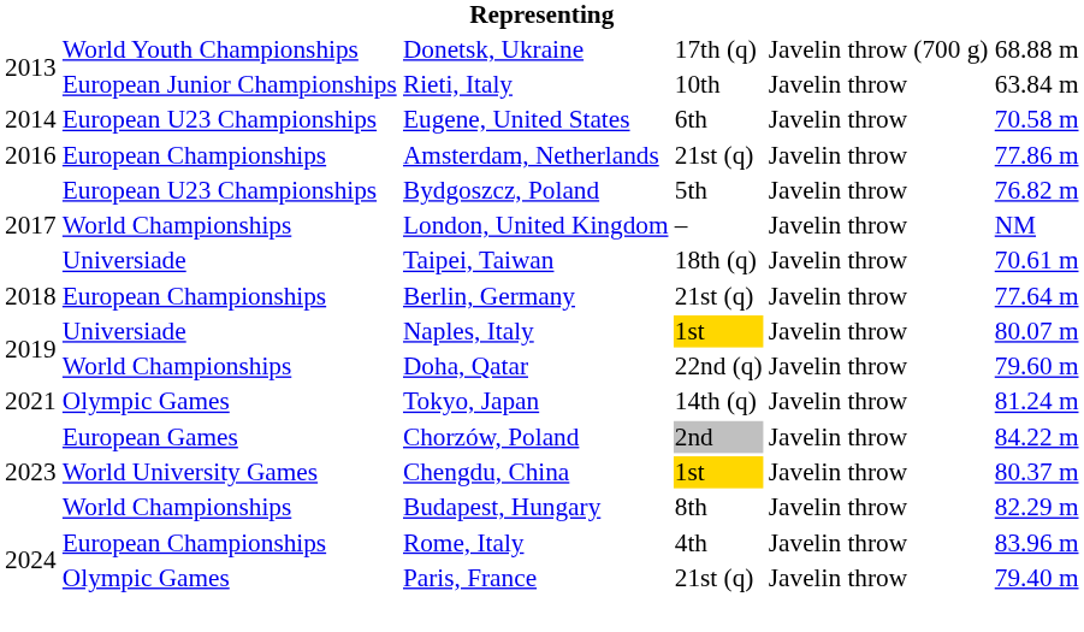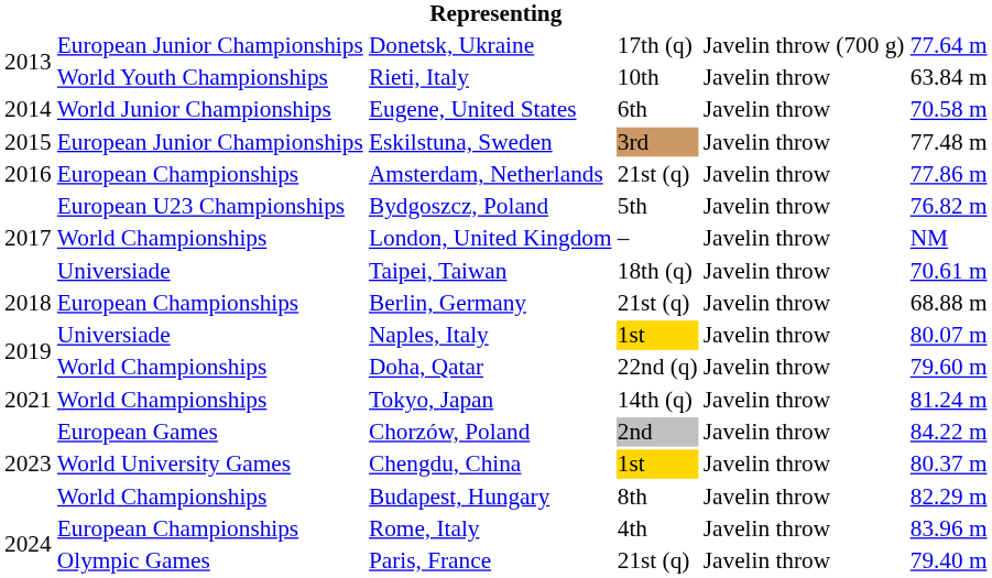Donetsk, Ukraine | column 2: World Youth Championships -> European Junior Championships
Donetsk, Ukraine | column 6: 68.88 m -> 77.64 m
Rieti, Italy | column 2: European Junior Championships -> World Youth Championships
Eugene, United States | column 2: European U23 Championships -> World Junior Championships
+ row: 2015 | European Junior Championships | Eskilstuna, Sweden | 3rd | Javelin throw | 77.48 m
Berlin, Germany | column 6: 77.64 m -> 68.88 m
Tokyo, Japan | column 2: Olympic Games -> World Championships
